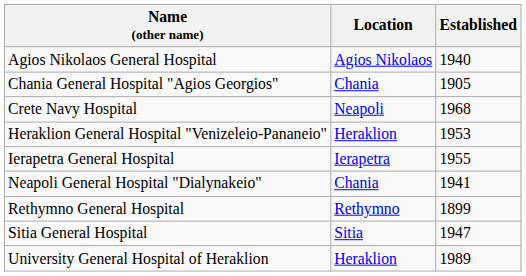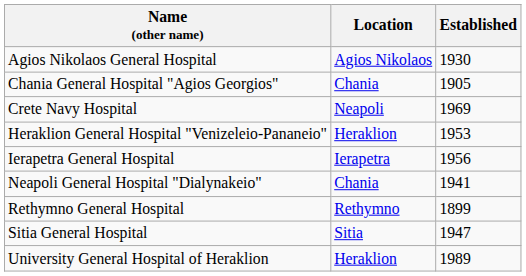Agios Nikolaos General Hospital | Established: 1940 -> 1930
Crete Navy Hospital | Established: 1968 -> 1969
Ierapetra General Hospital | Established: 1955 -> 1956
